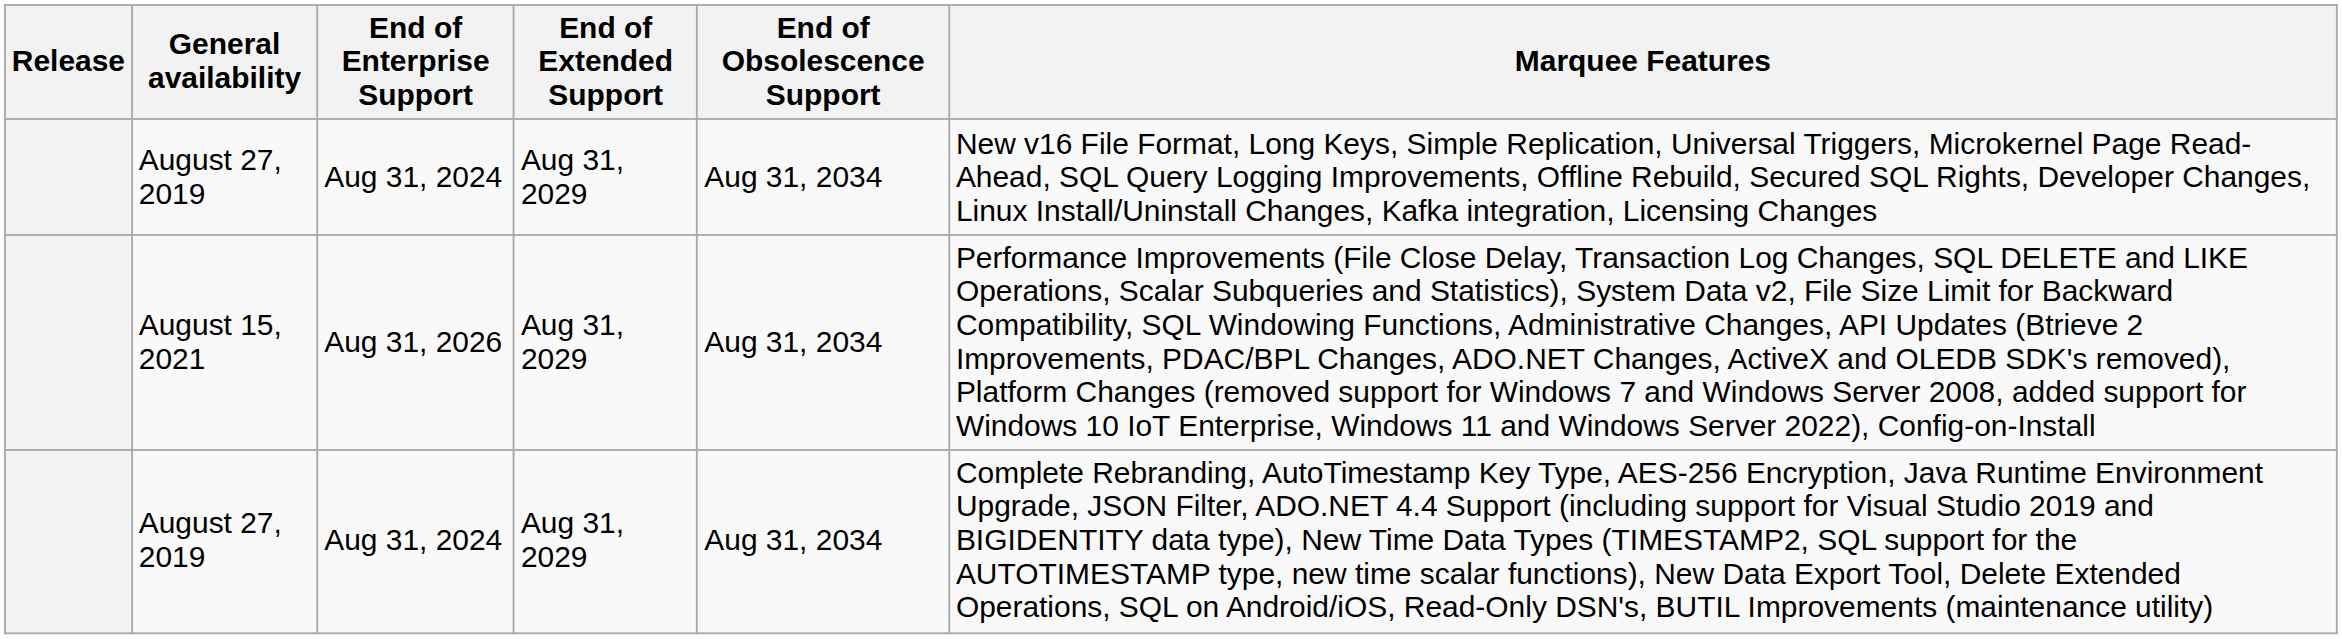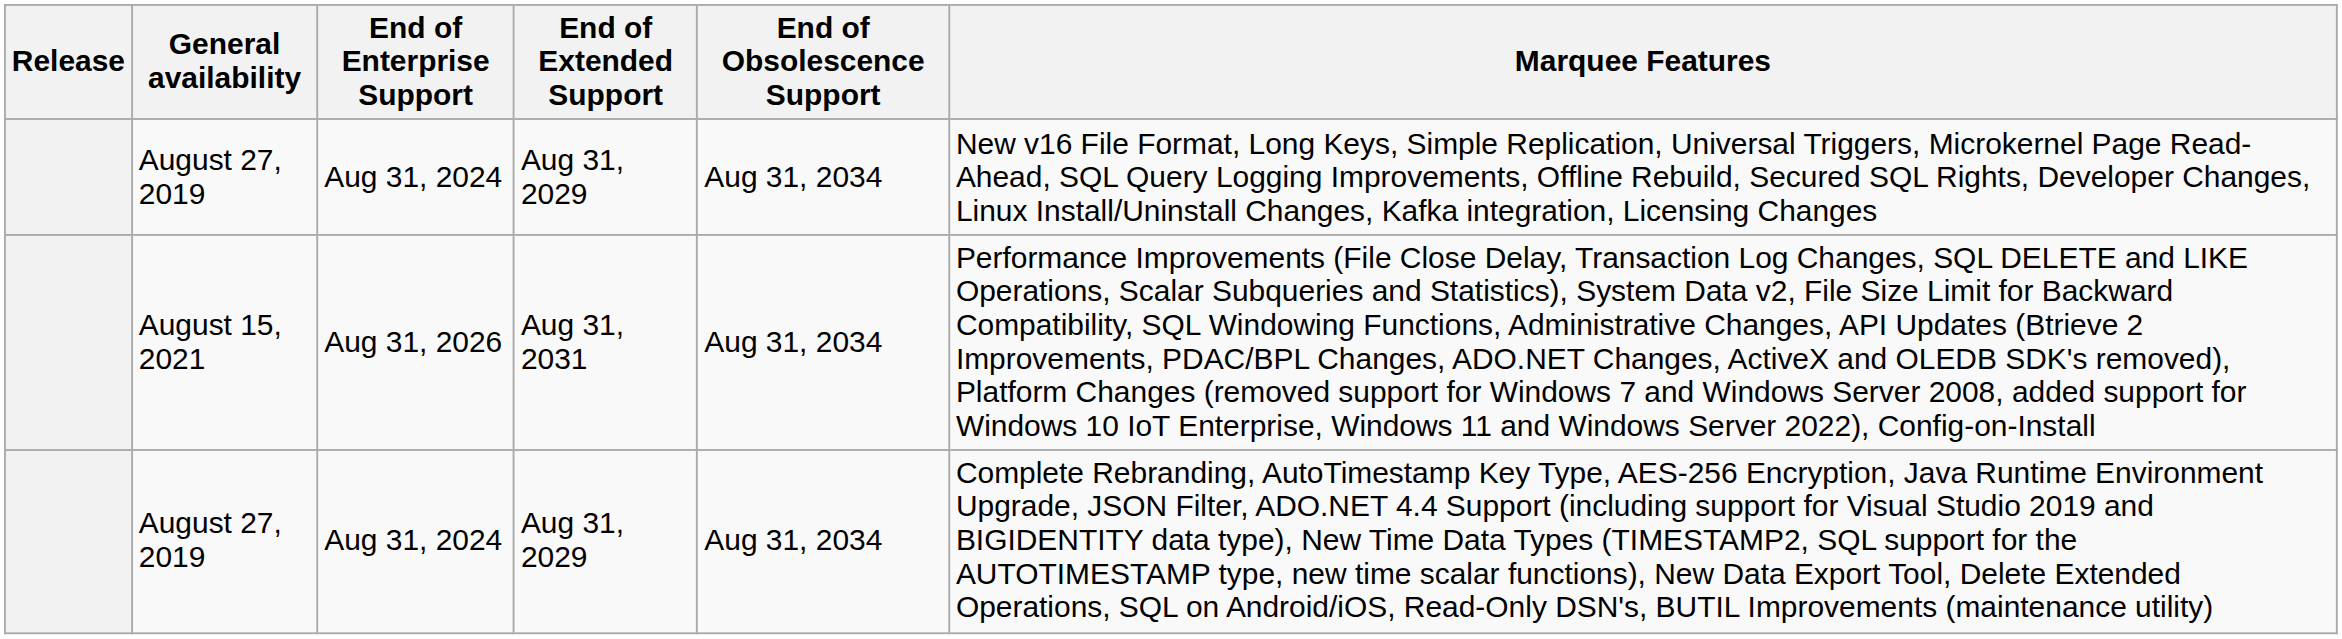August 15, 2021 | End of Extended Support: Aug 31, 2029 -> Aug 31, 2031
